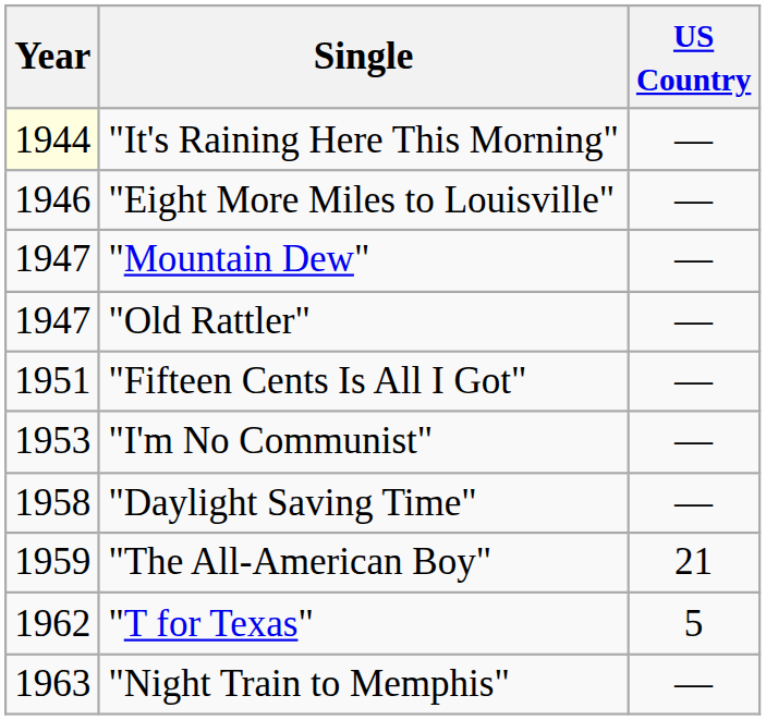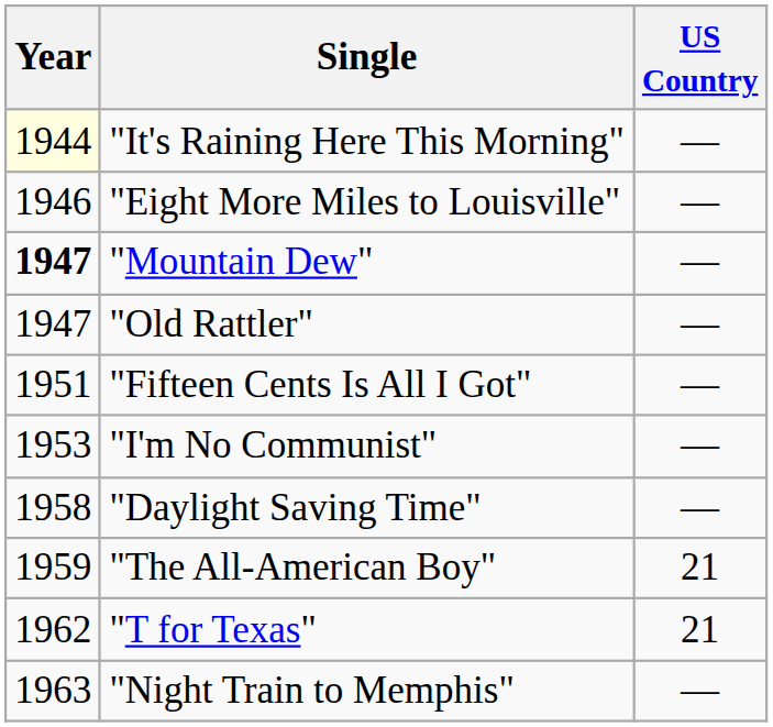"Mountain Dew" | Year: normal -> bold
"T for Texas" | US Country: 5 -> 21
